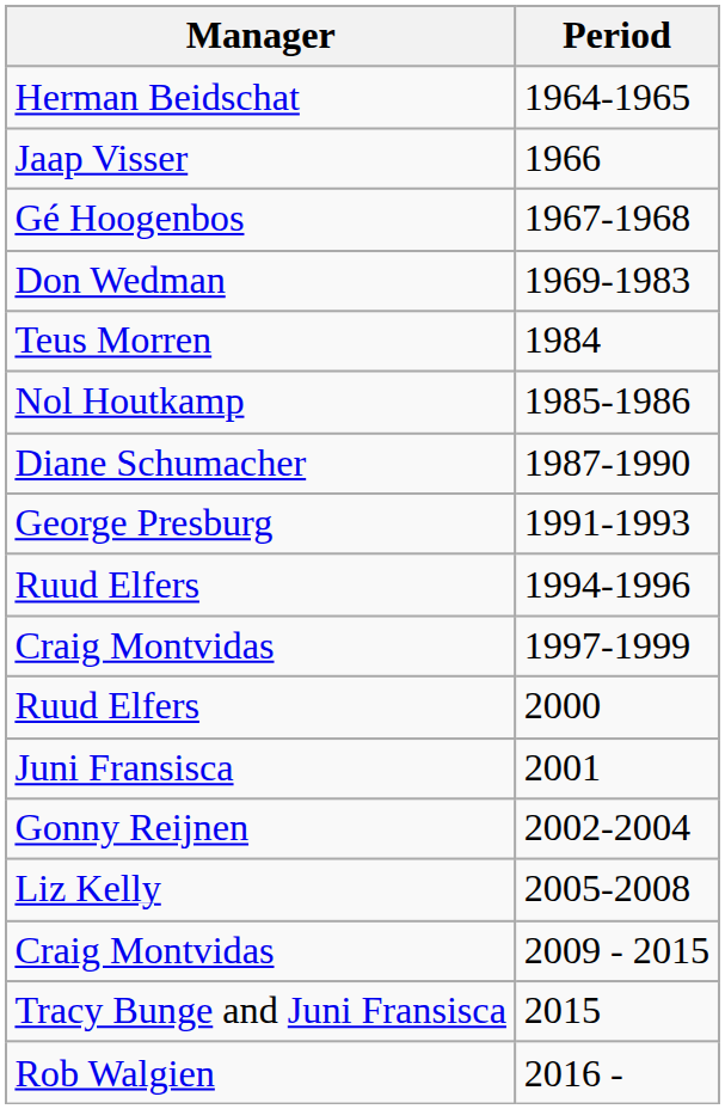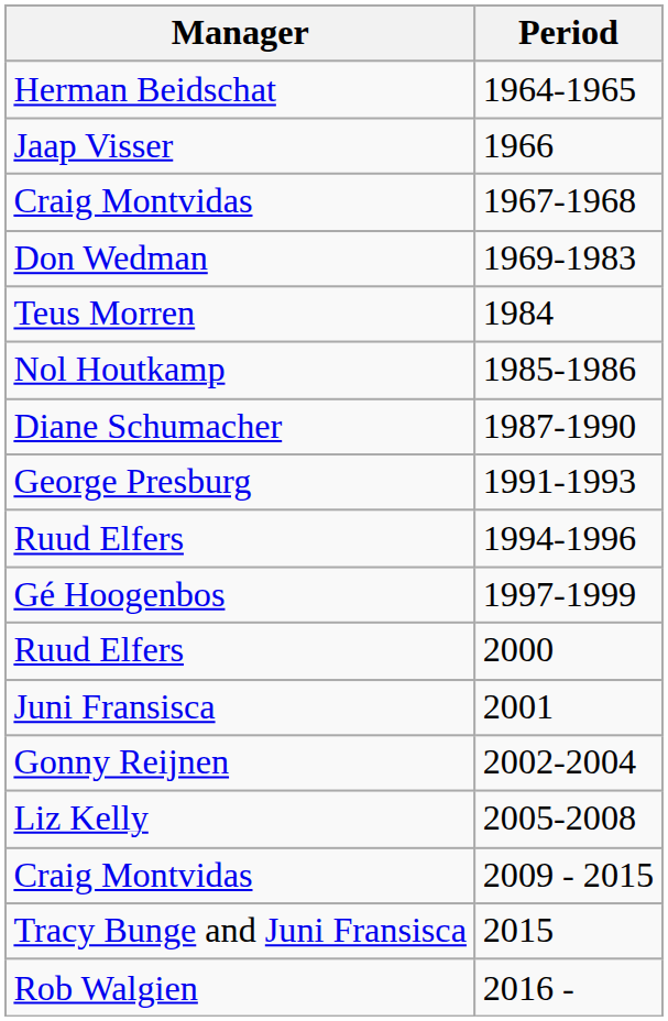1967-1968 | Manager: Gé Hoogenbos -> Craig Montvidas
1997-1999 | Manager: Craig Montvidas -> Gé Hoogenbos
